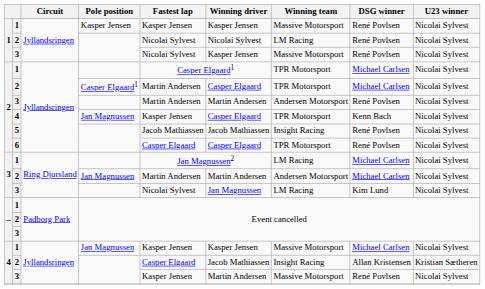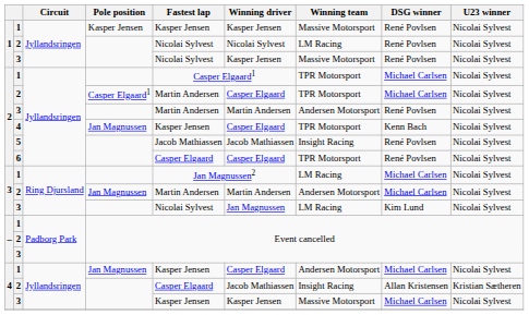4 / 1 | Winning driver: Kasper Jensen -> Casper Elgaard
4 / 1 | Winning team: Massive Motorsport -> Andersen Motorsport
4 / 3 | Winning driver: Martin Andersen -> Kasper Jensen
4 / 3 | DSG winner: René Povlsen -> Michael Carlsen
